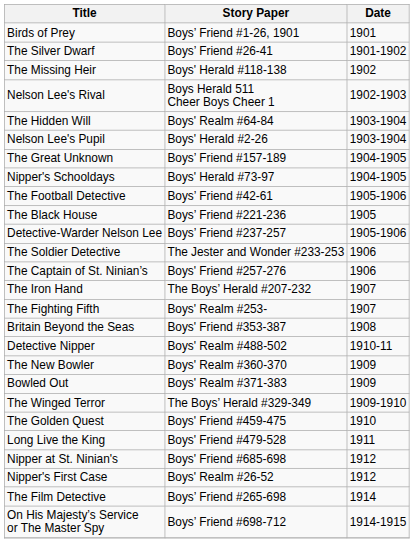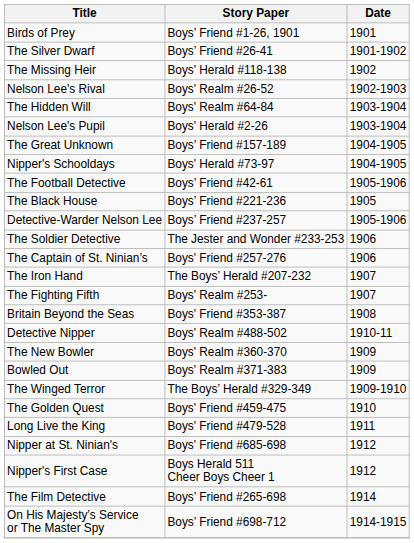Nelson Lee's Rival | Story Paper: Boys Herald 511 Cheer Boys Cheer 1 -> Boys' Realm #26-52
Nipper's First Case | Story Paper: Boys' Realm #26-52 -> Boys Herald 511 Cheer Boys Cheer 1
